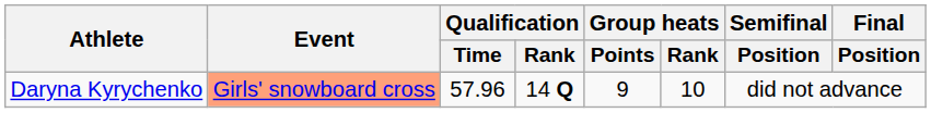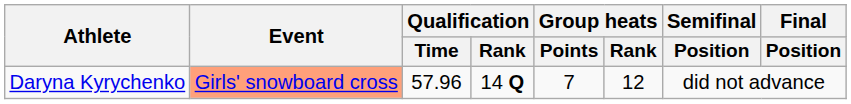Daryna Kyrychenko | Group heats / Points: 9 -> 7
Daryna Kyrychenko | Group heats / Rank: 10 -> 12
